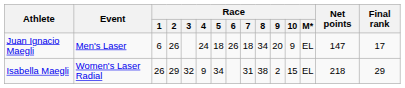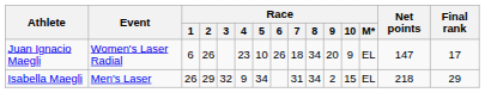Juan Ignacio Maegli | Event: Men's Laser -> Women's Laser Radial
Juan Ignacio Maegli | Race / 4: 24 -> 23
Juan Ignacio Maegli | Race / 5: 18 -> 10
Isabella Maegli | Event: Women's Laser Radial -> Men's Laser
Isabella Maegli | Race / 8: 38 -> 34
